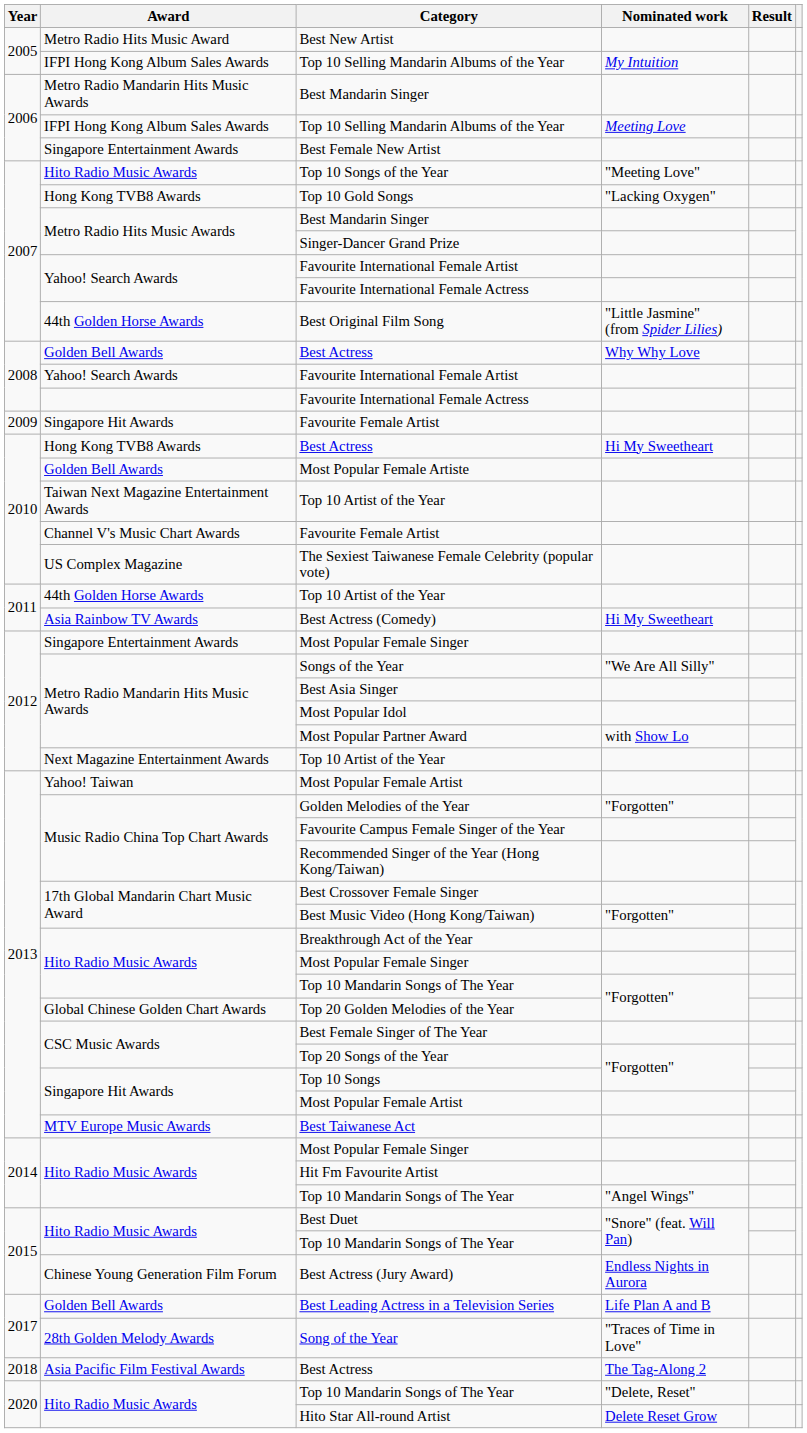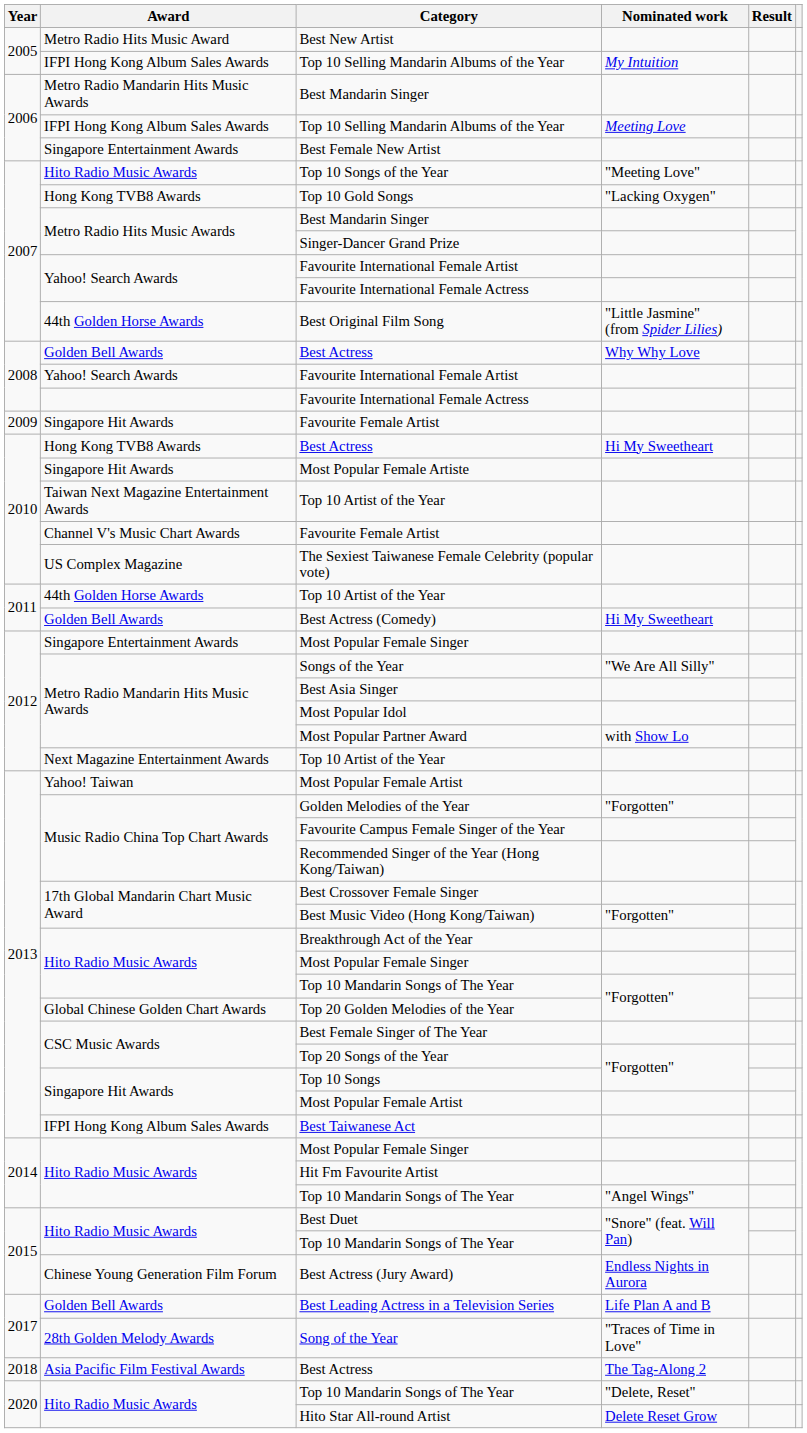Most Popular Female Artiste | Award: Golden Bell Awards -> Singapore Hit Awards
Best Actress (Comedy) | Award: Asia Rainbow TV Awards -> Golden Bell Awards
Best Taiwanese Act | Award: MTV Europe Music Awards -> IFPI Hong Kong Album Sales Awards
